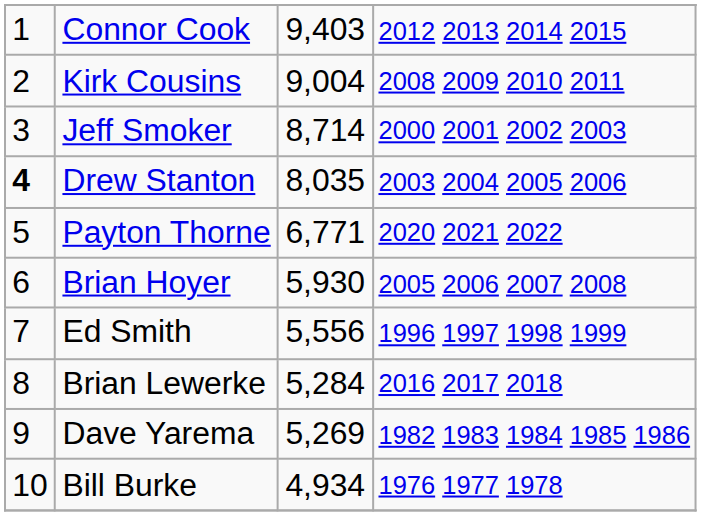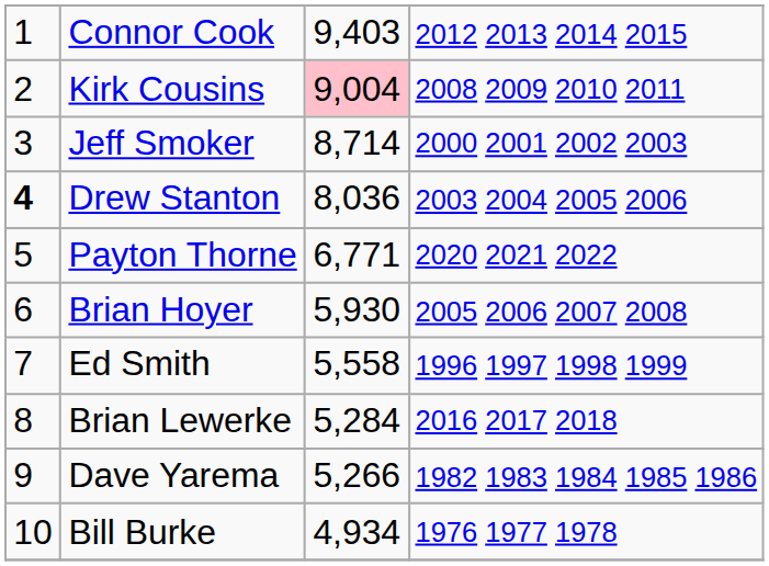Kirk Cousins | column 3: no background -> pink background
Drew Stanton | column 3: 8,035 -> 8,036
Ed Smith | column 3: 5,556 -> 5,558
Dave Yarema | column 3: 5,269 -> 5,266
